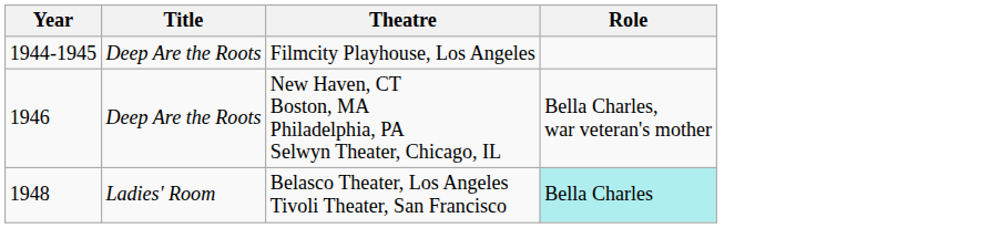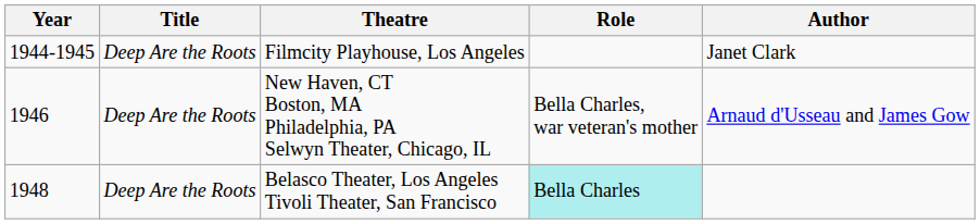+ column: Author | Janet Clark | Arnaud d'Usseau and James Gow
Belasco Theater, Los Angeles Tivoli Theater, San Francisco | Title: Ladies' Room -> Deep Are the Roots
